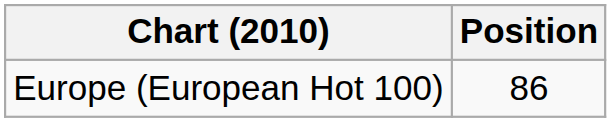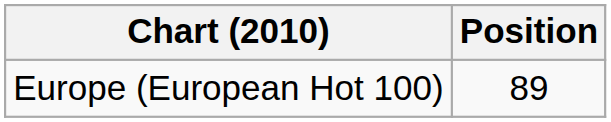Europe (European Hot 100) | Position: 86 -> 89
